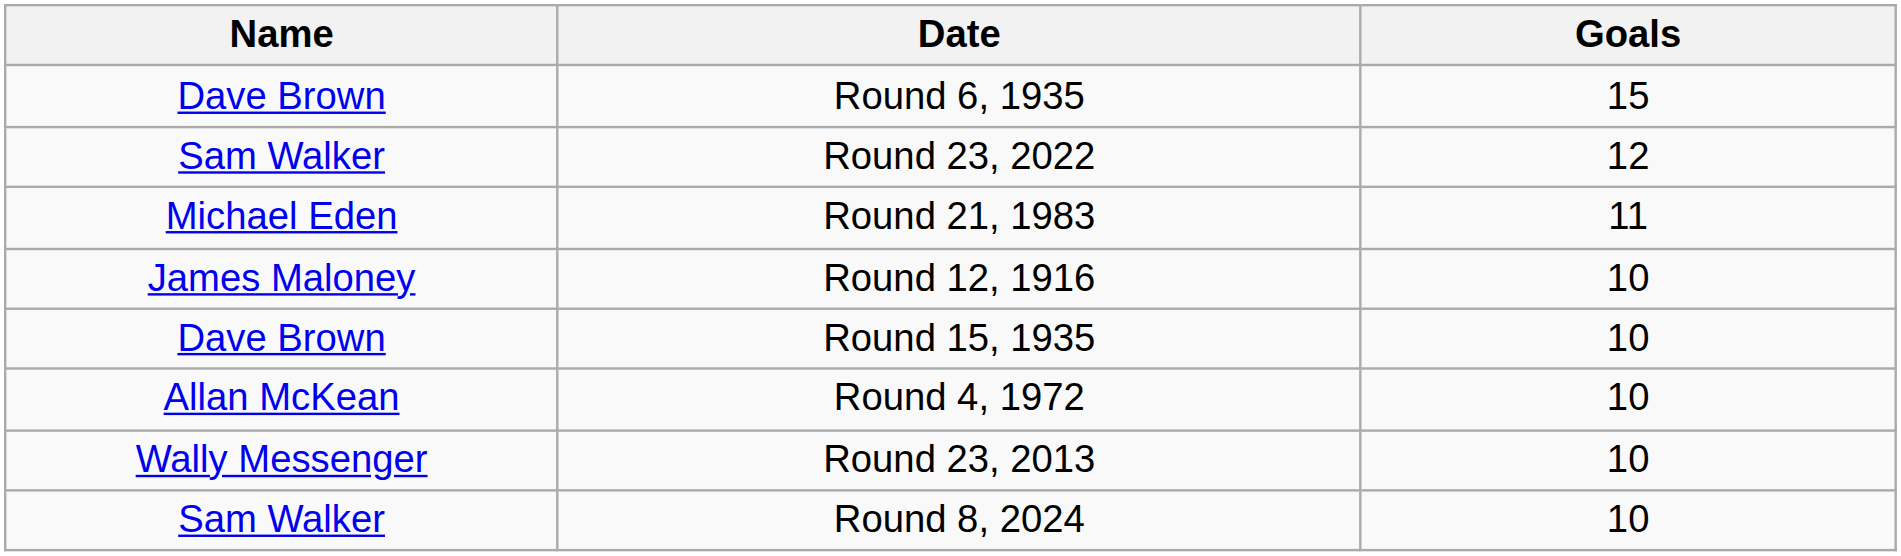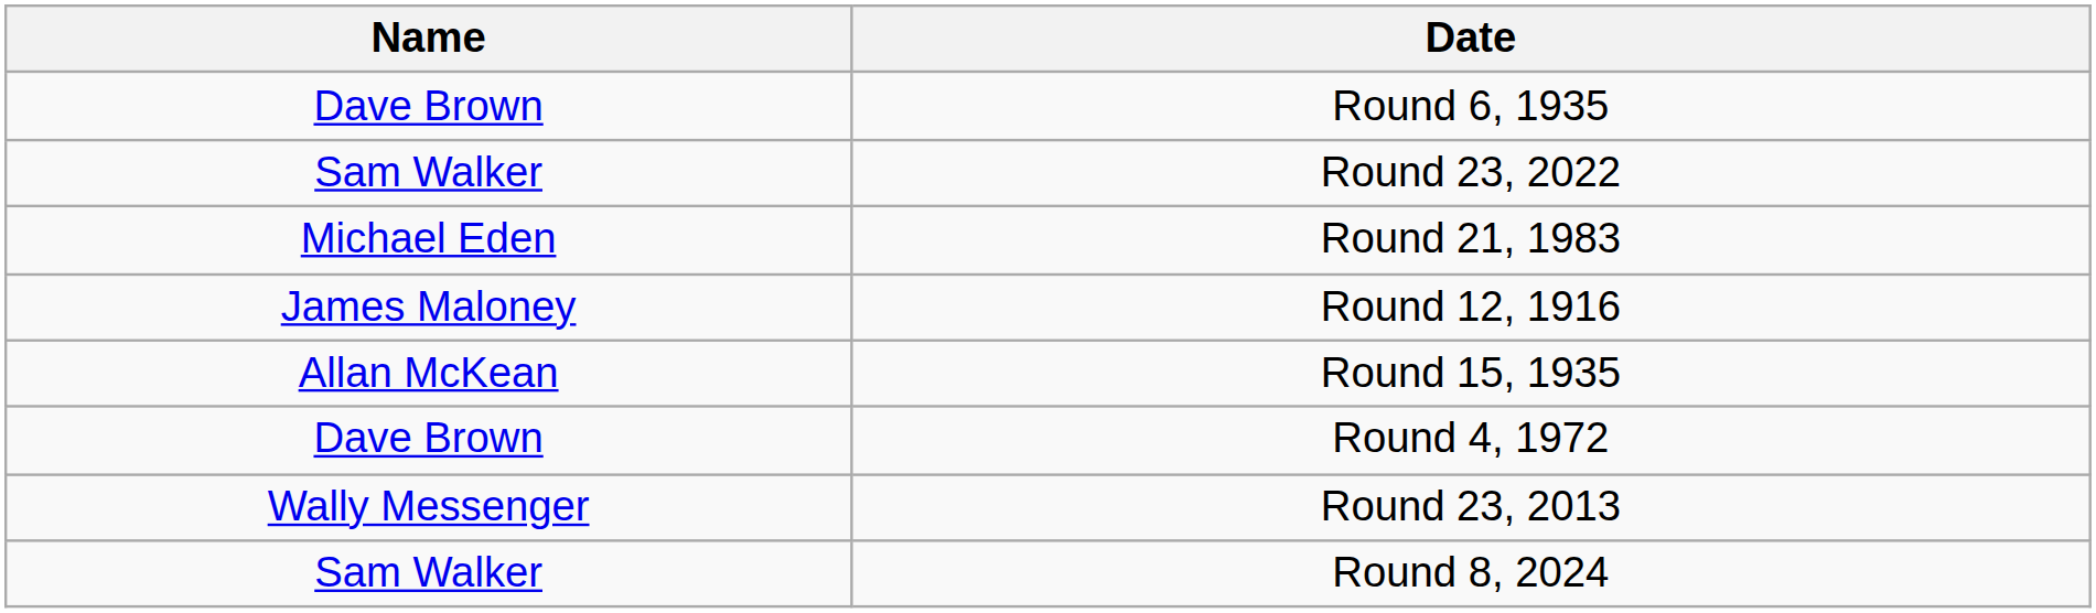- column: Goals | 15 | 12 | 11 | 10 | 10 | 10 | 10 | 10
Round 15, 1935 | Name: Dave Brown -> Allan McKean
Round 4, 1972 | Name: Allan McKean -> Dave Brown
